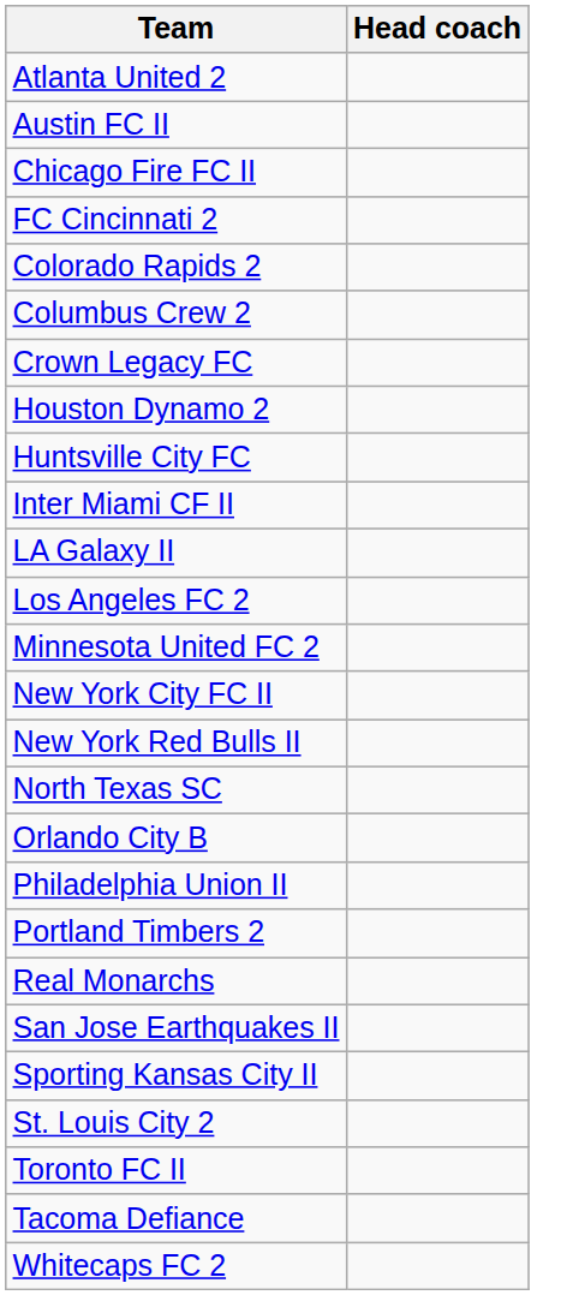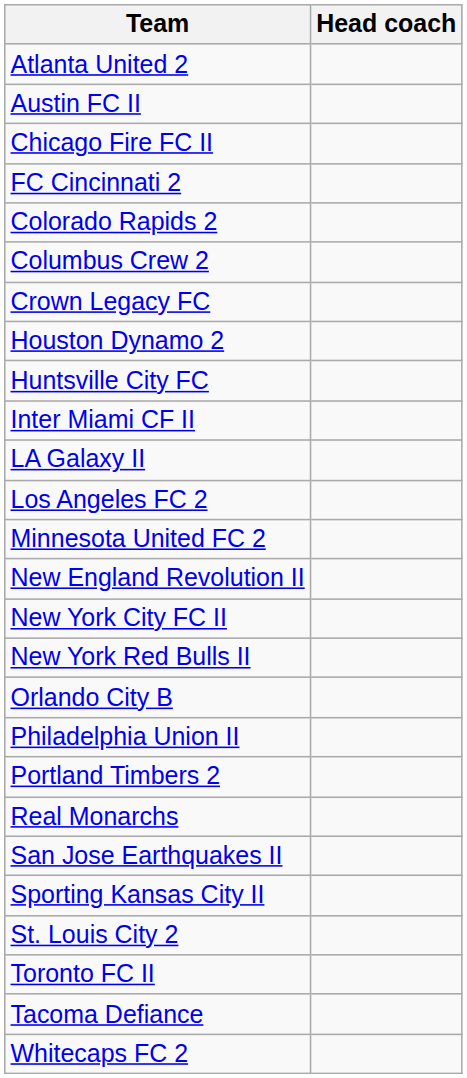+ row: New England Revolution II
- row: North Texas SC
